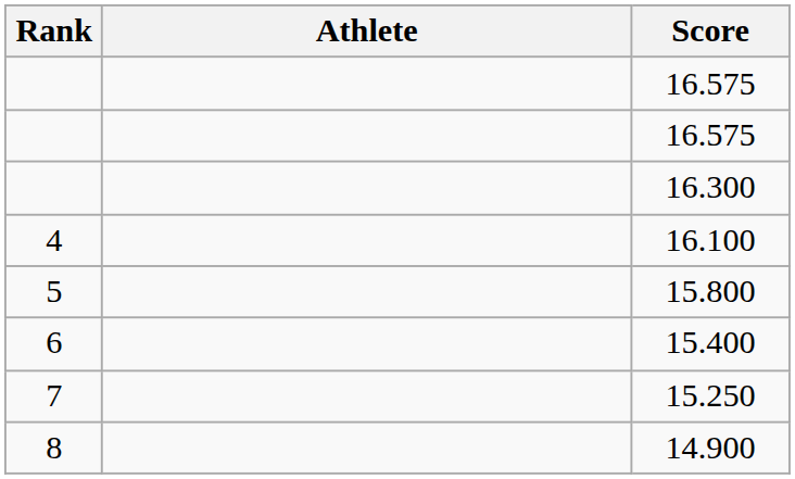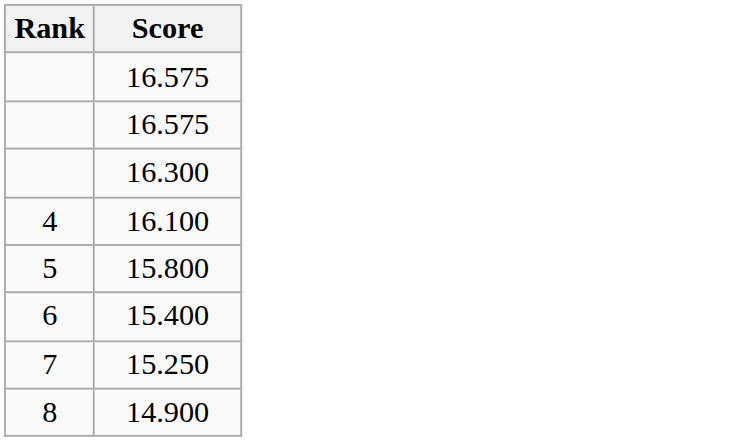- column: Athlete
